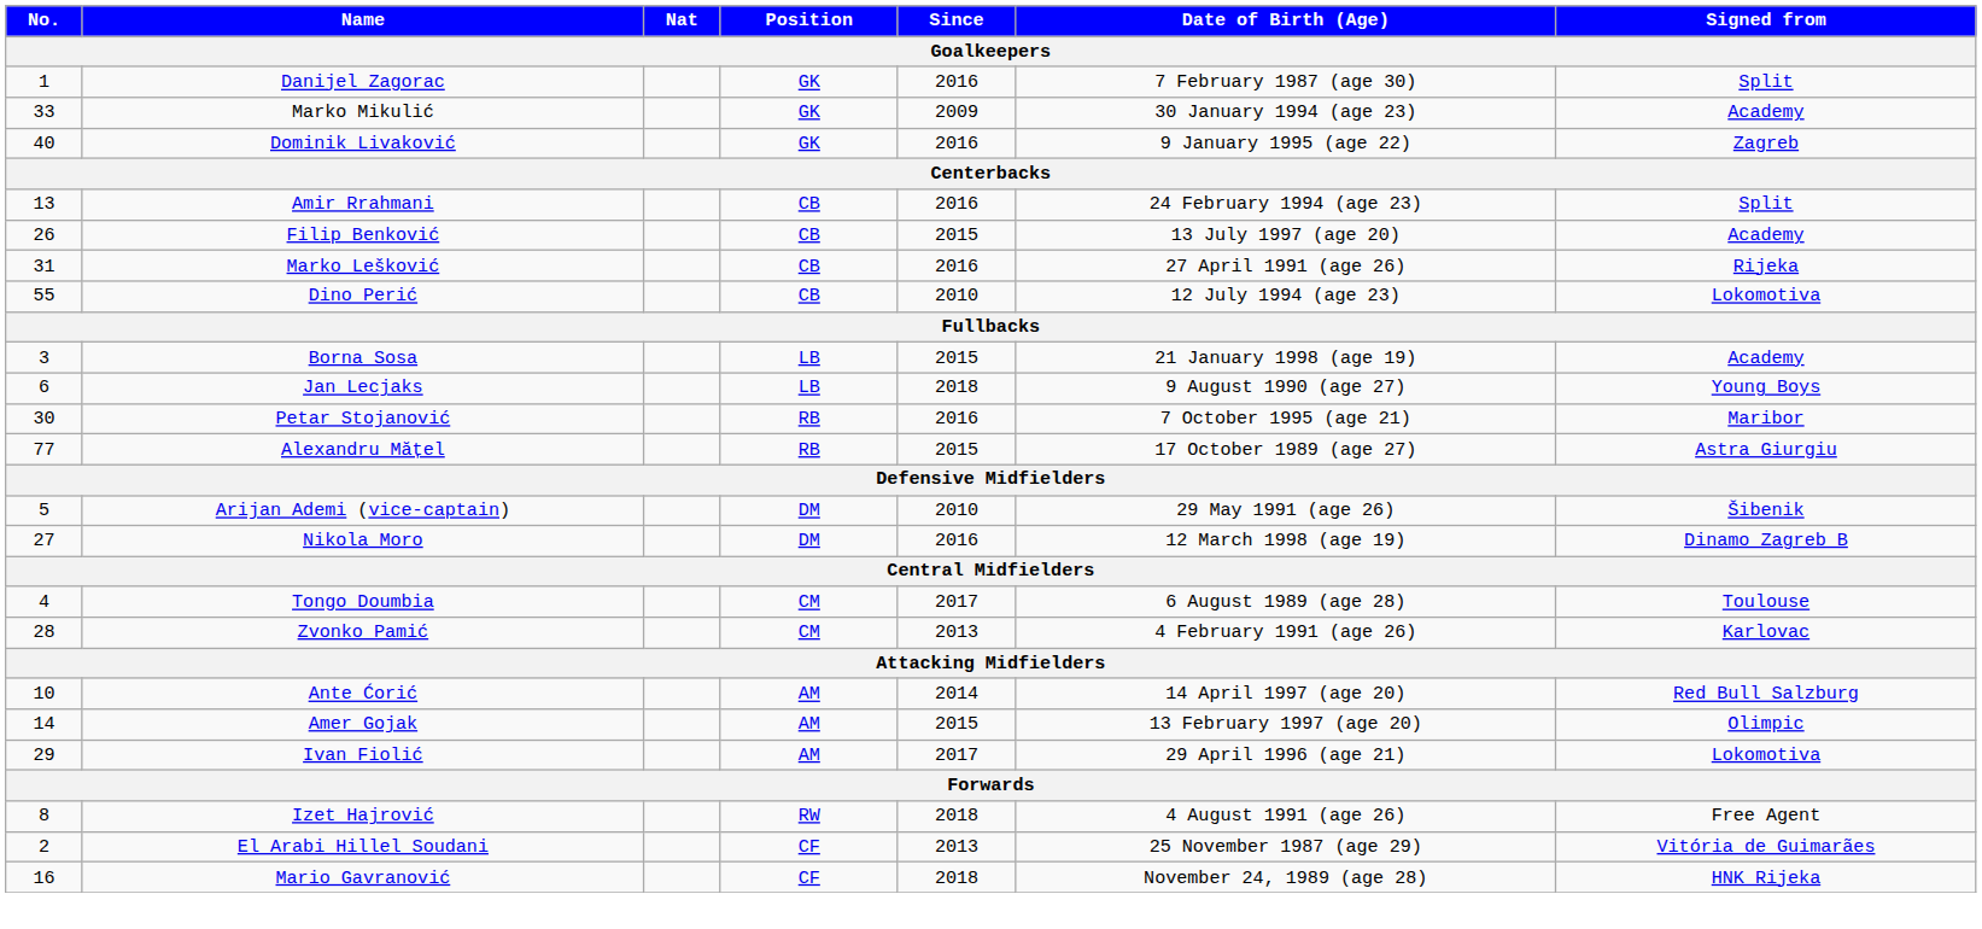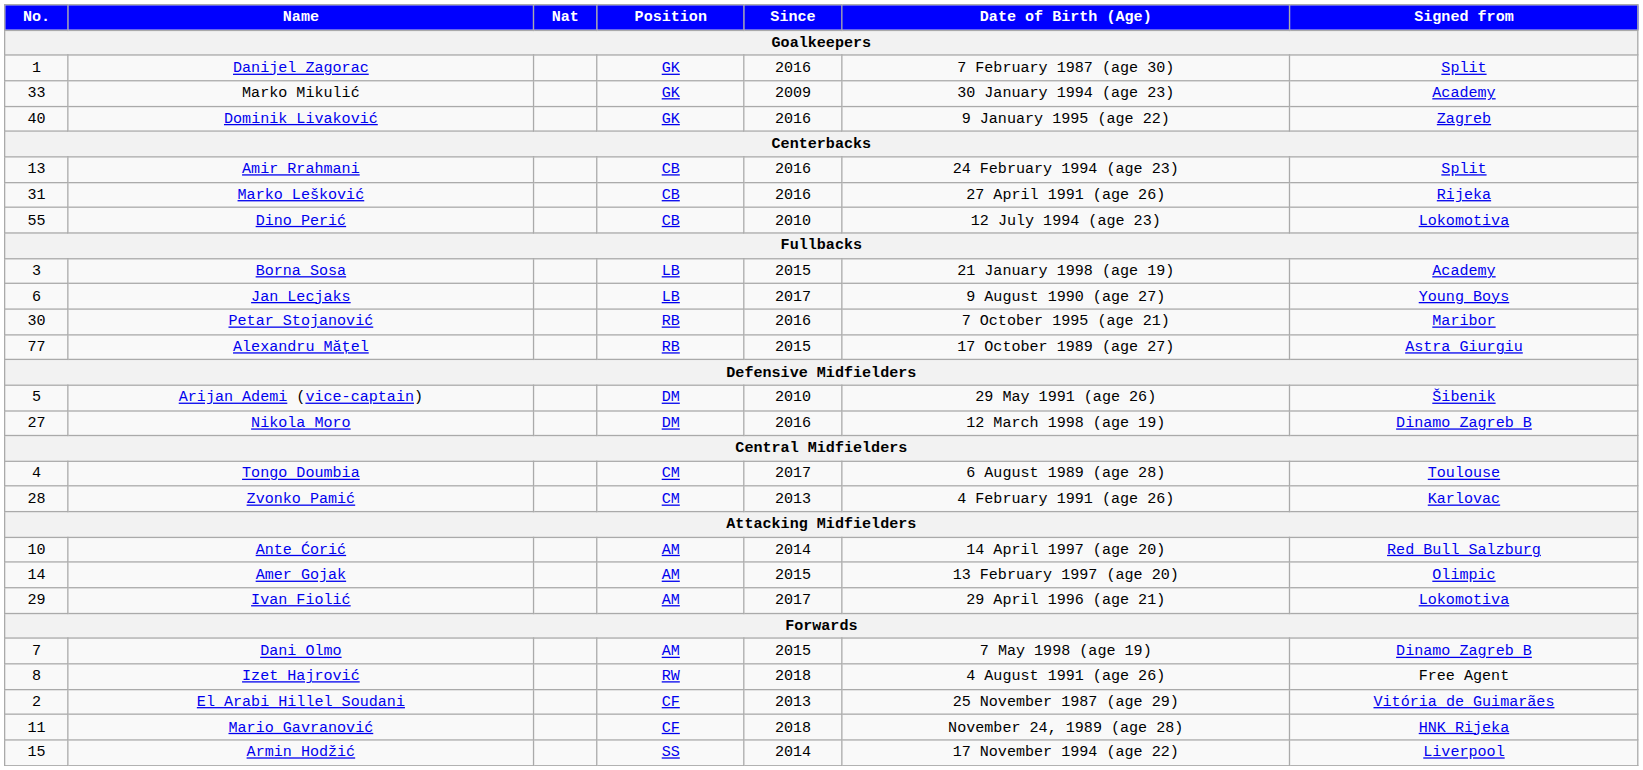- row: 26 | Filip Benković | CB | 2015 | 13 July 1997 (age 20) | Academy
Jan Lecjaks | Since: 2018 -> 2017
+ row: 7 | Dani Olmo | AM | 2015 | 7 May 1998 (age 19) | Dinamo Zagreb B
Mario Gavranović | No.: 16 -> 11
+ row: 15 | Armin Hodžić | SS | 2014 | 17 November 1994 (age 22) | Liverpool
